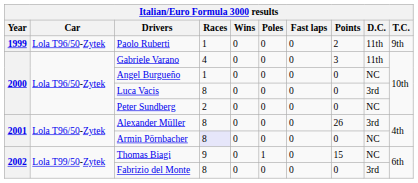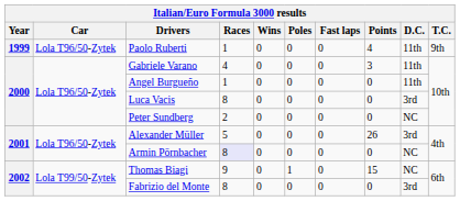Paolo Ruberti | Points: 2 -> 4
Angel Burgueño | D.C.: NC -> 11th
Alexander Müller | Races: 8 -> 5
